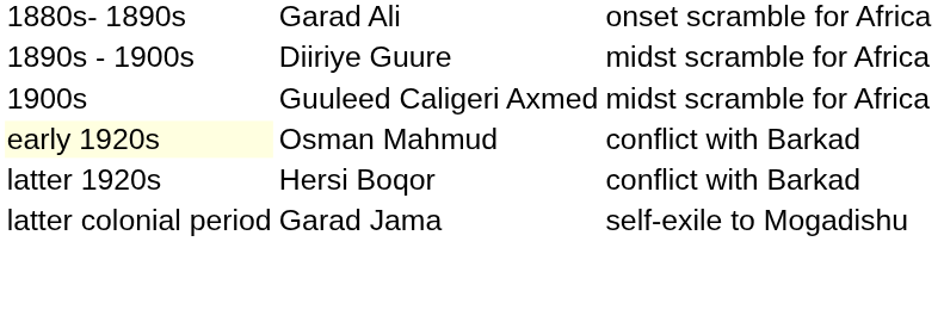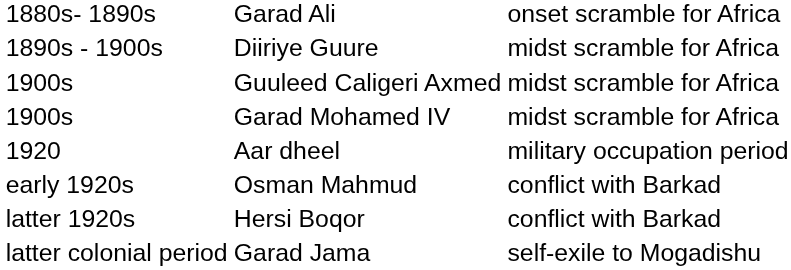+ row: 1900s | Garad Mohamed IV | midst scramble for Africa
+ row: 1920 | Aar dheel | military occupation period
Osman Mahmud | column 1: lightyellow background -> no background
